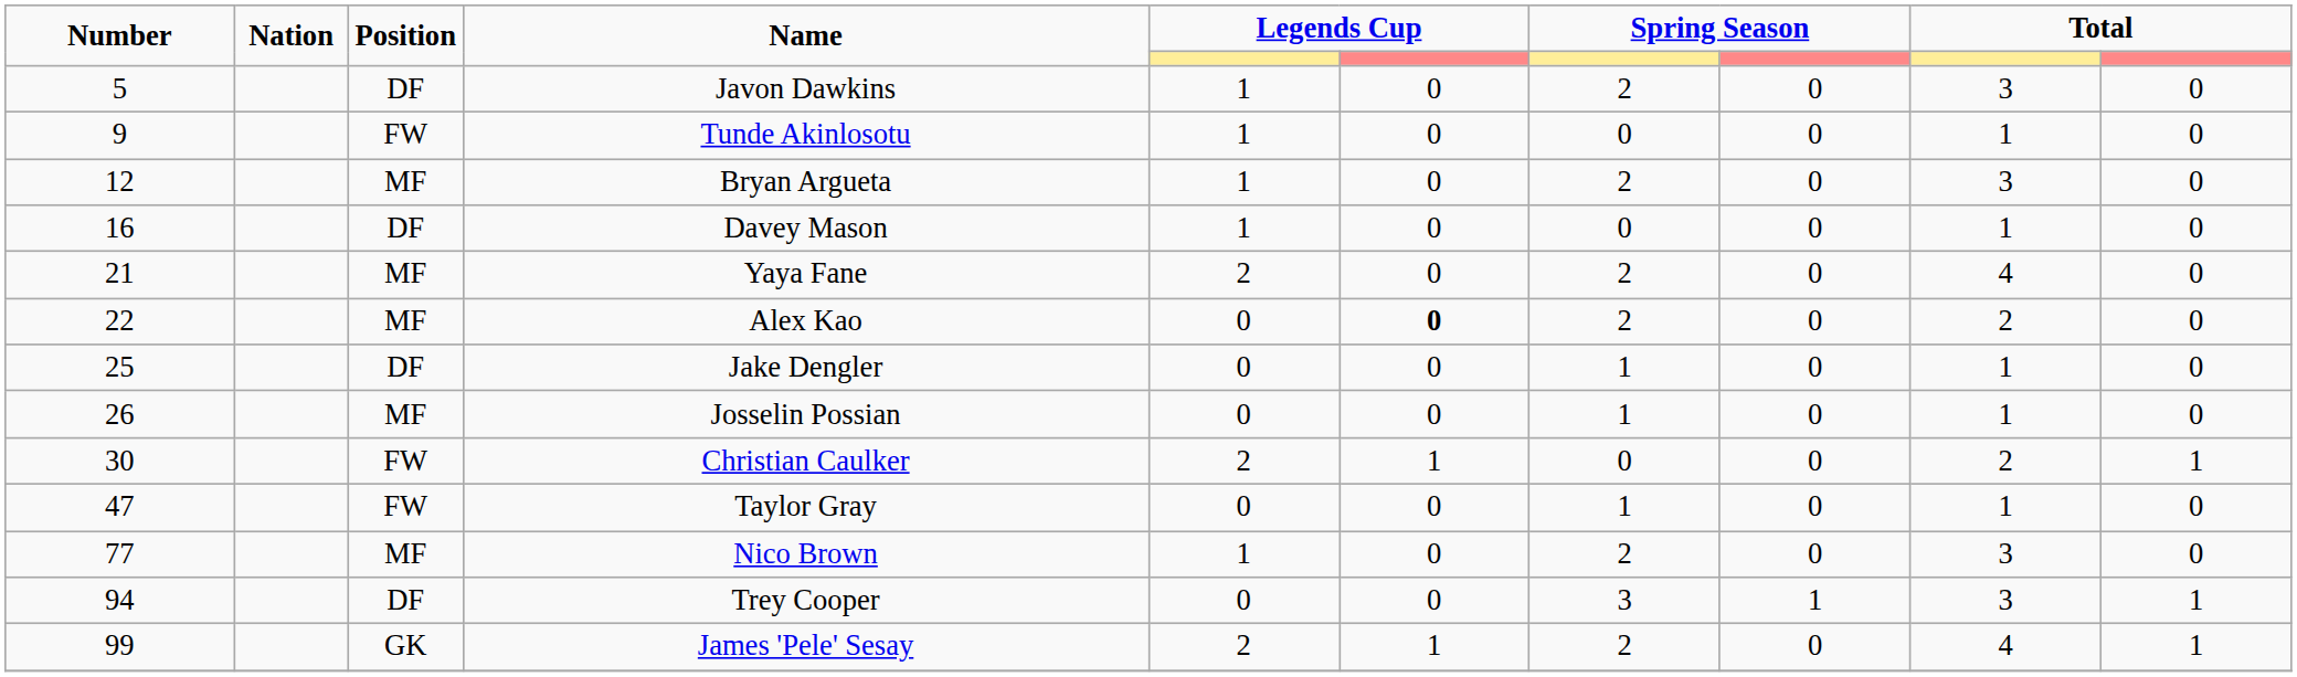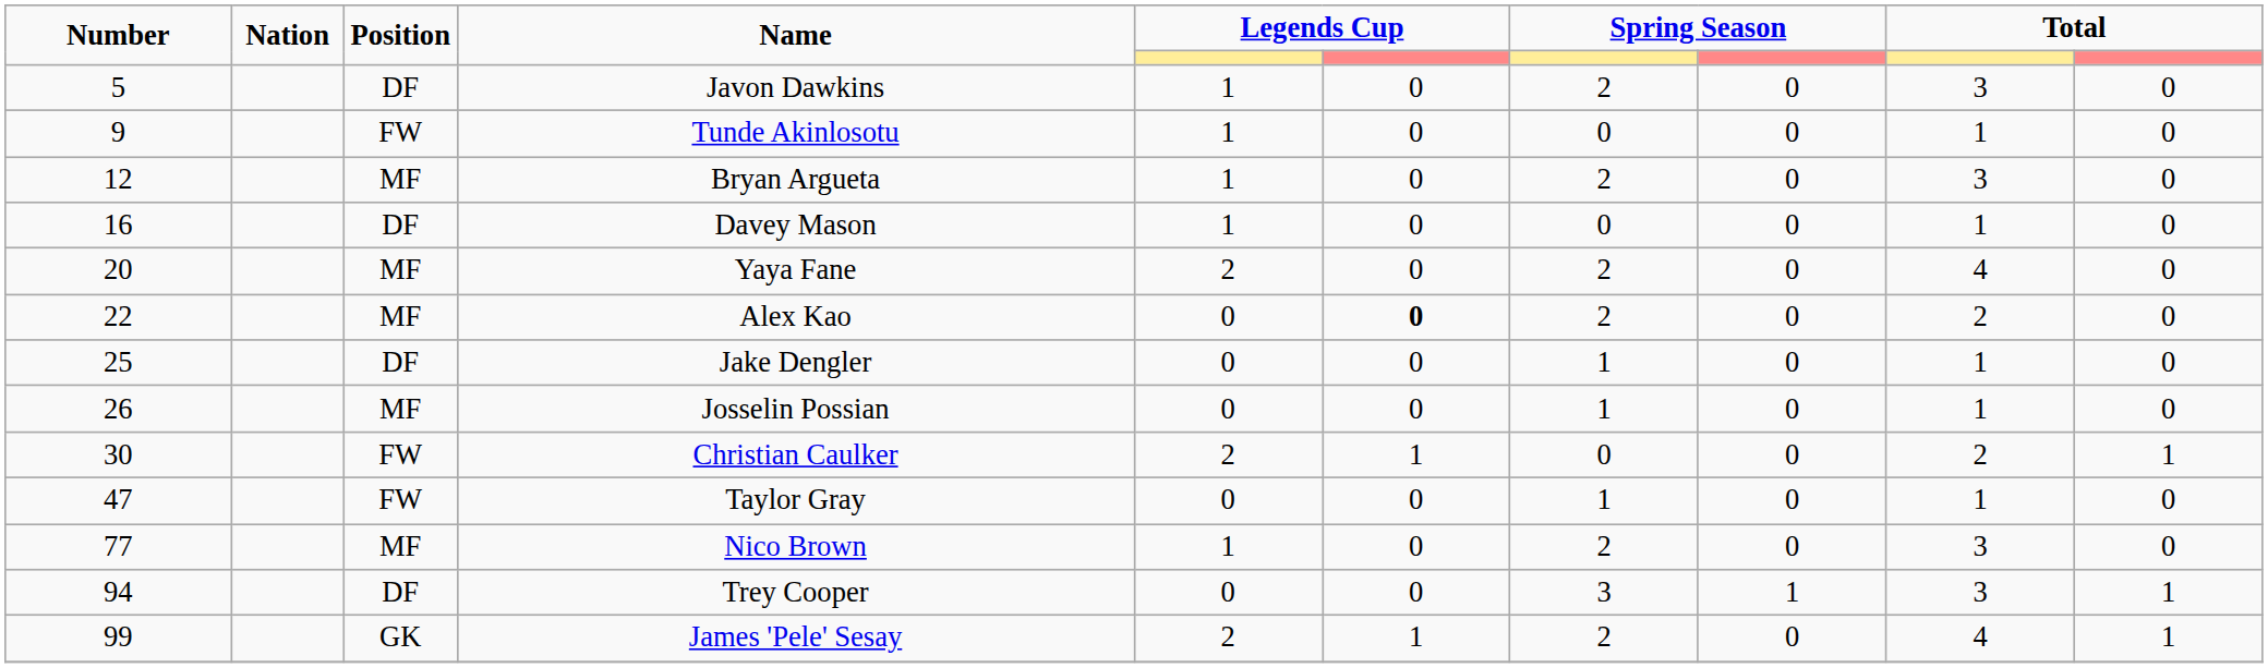Yaya Fane | Number: 21 -> 20
